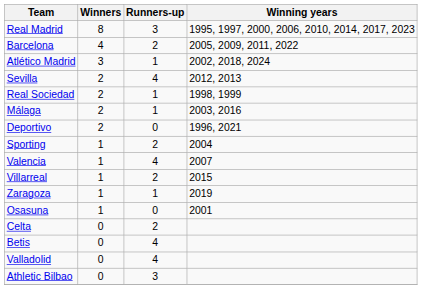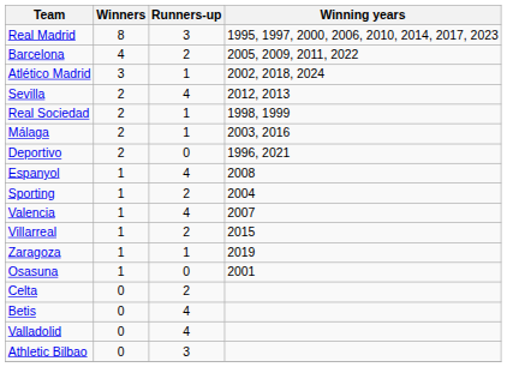+ row: Espanyol | 1 | 4 | 2008
